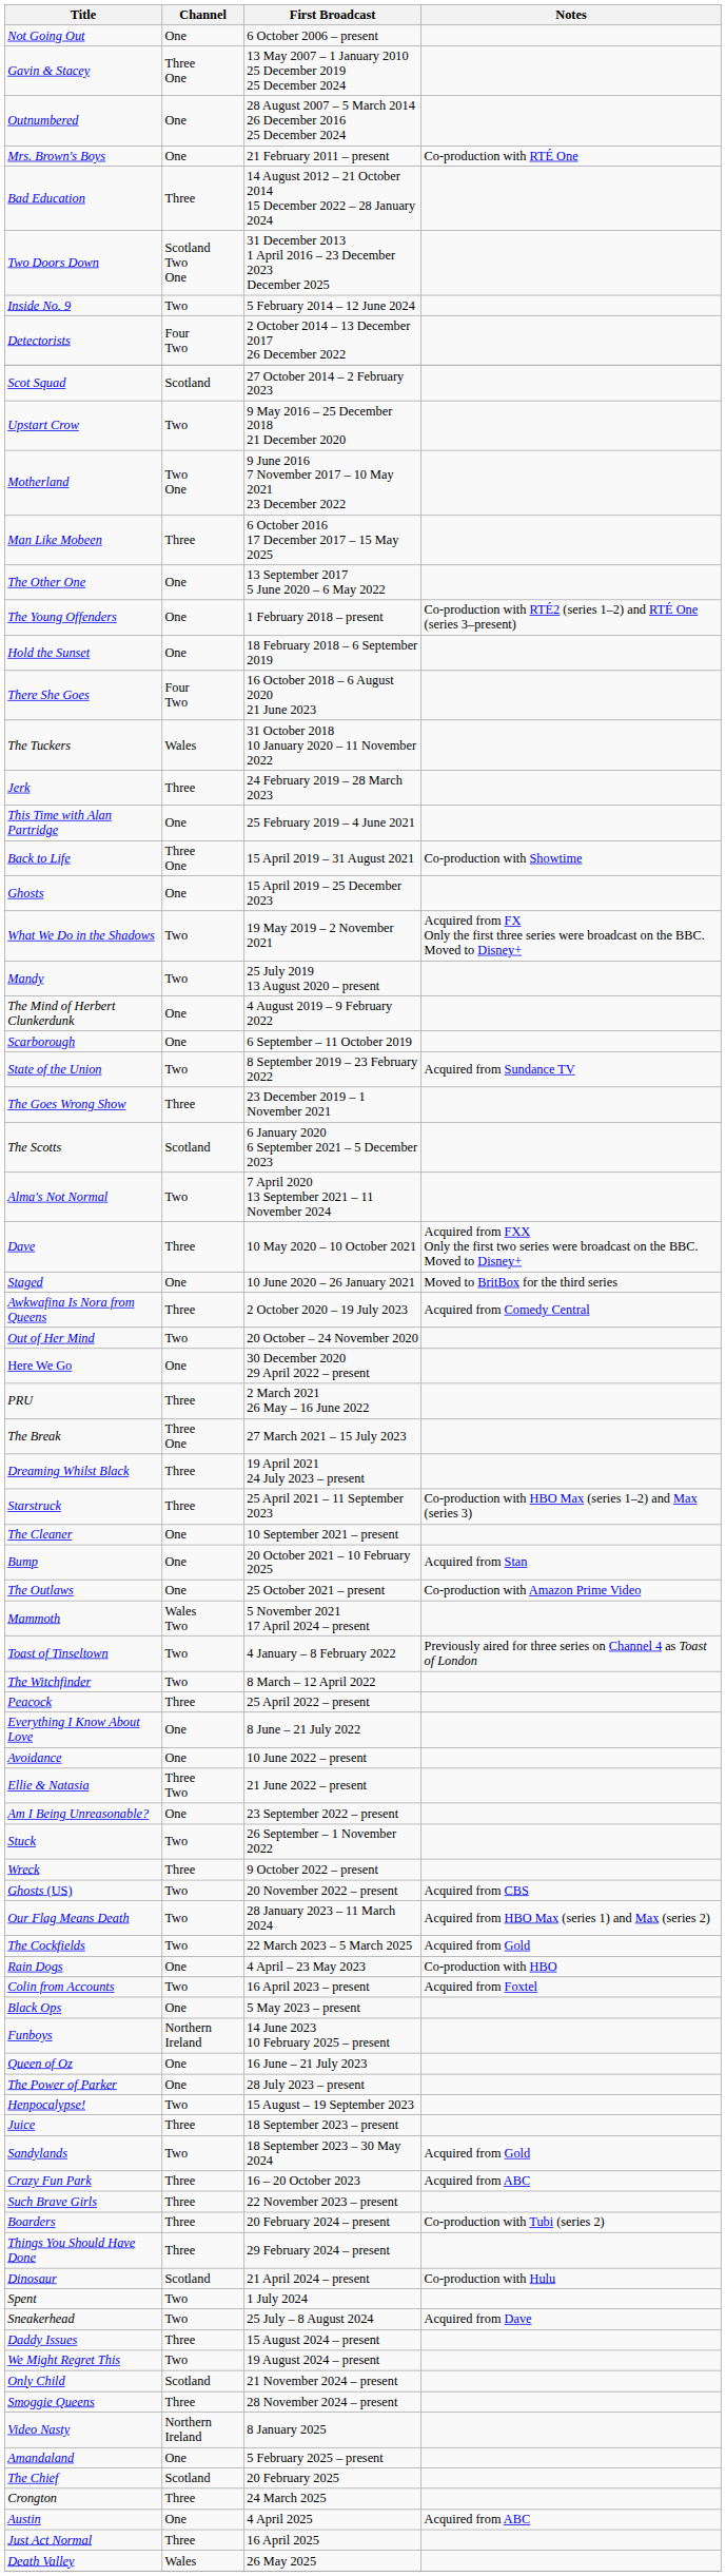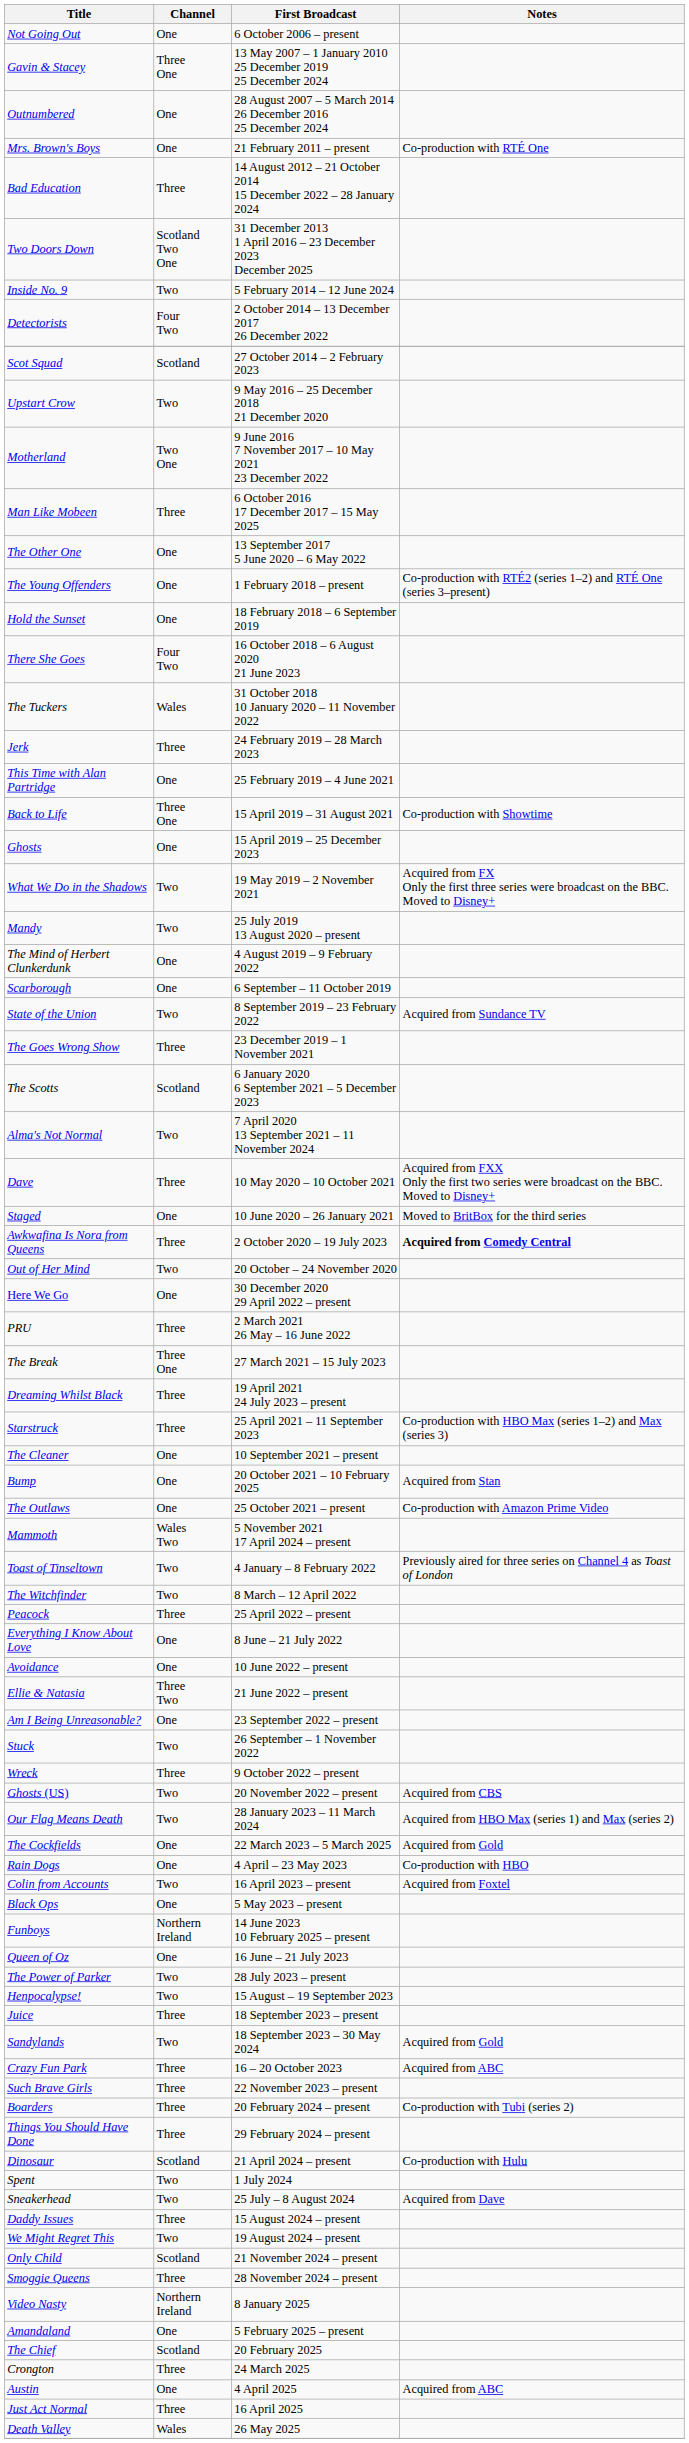Awkwafina Is Nora from Queens | Notes: normal -> bold
The Cockfields | Channel: Two -> One
The Power of Parker | Channel: One -> Two
